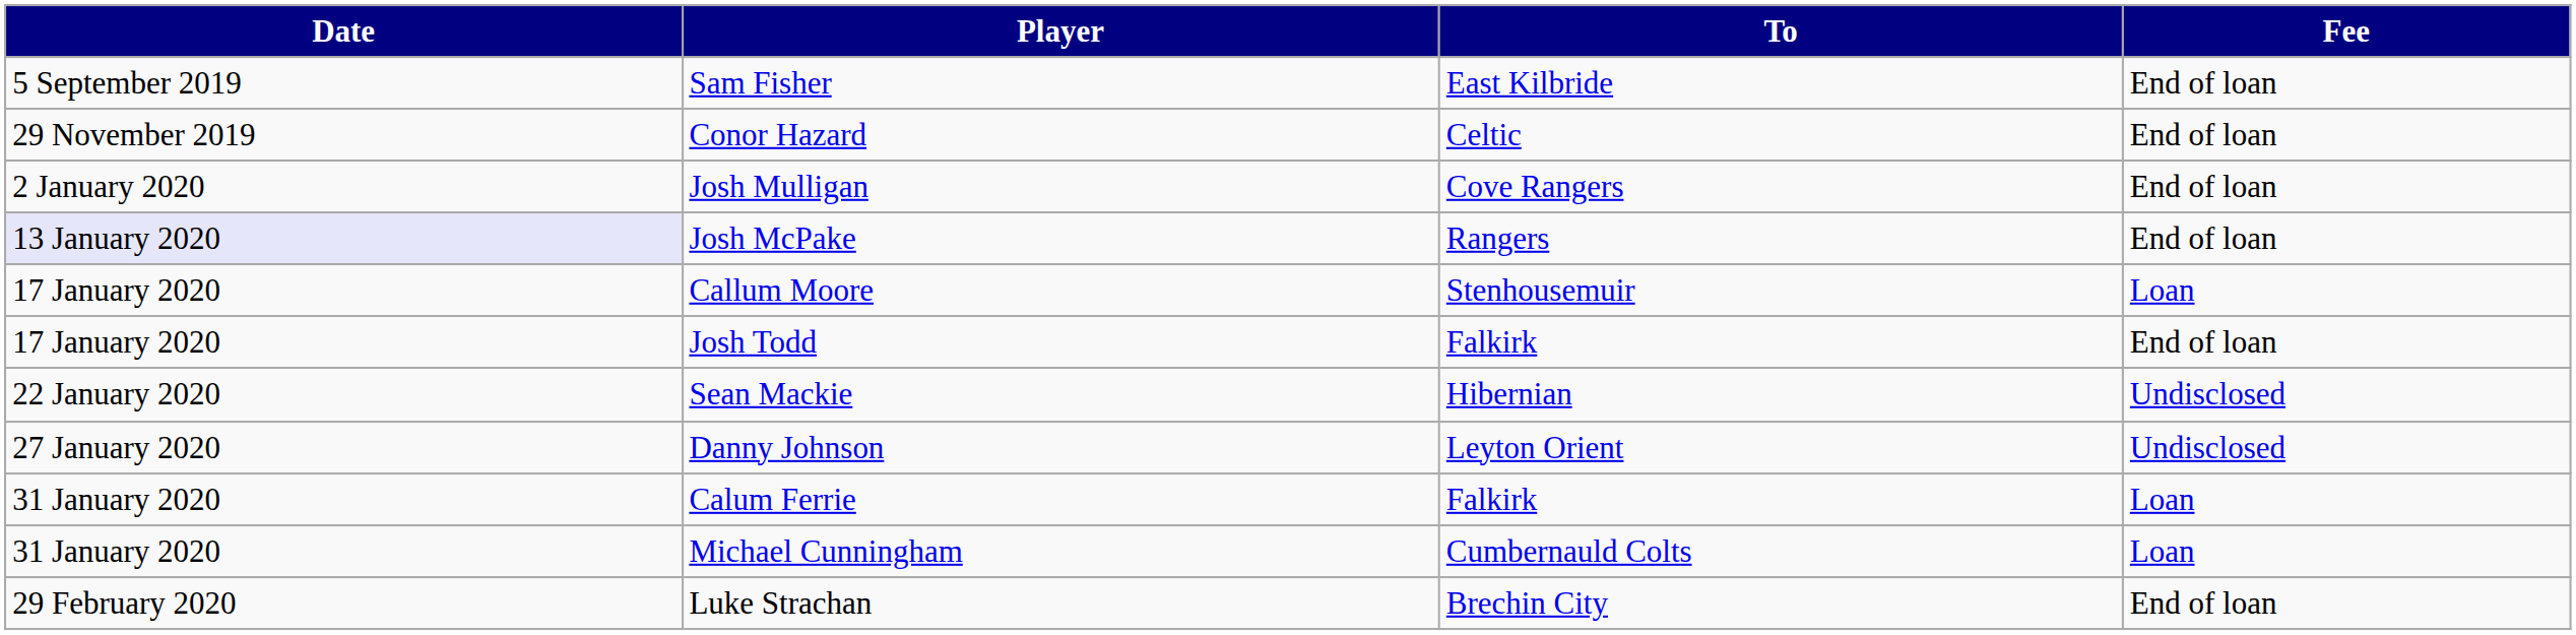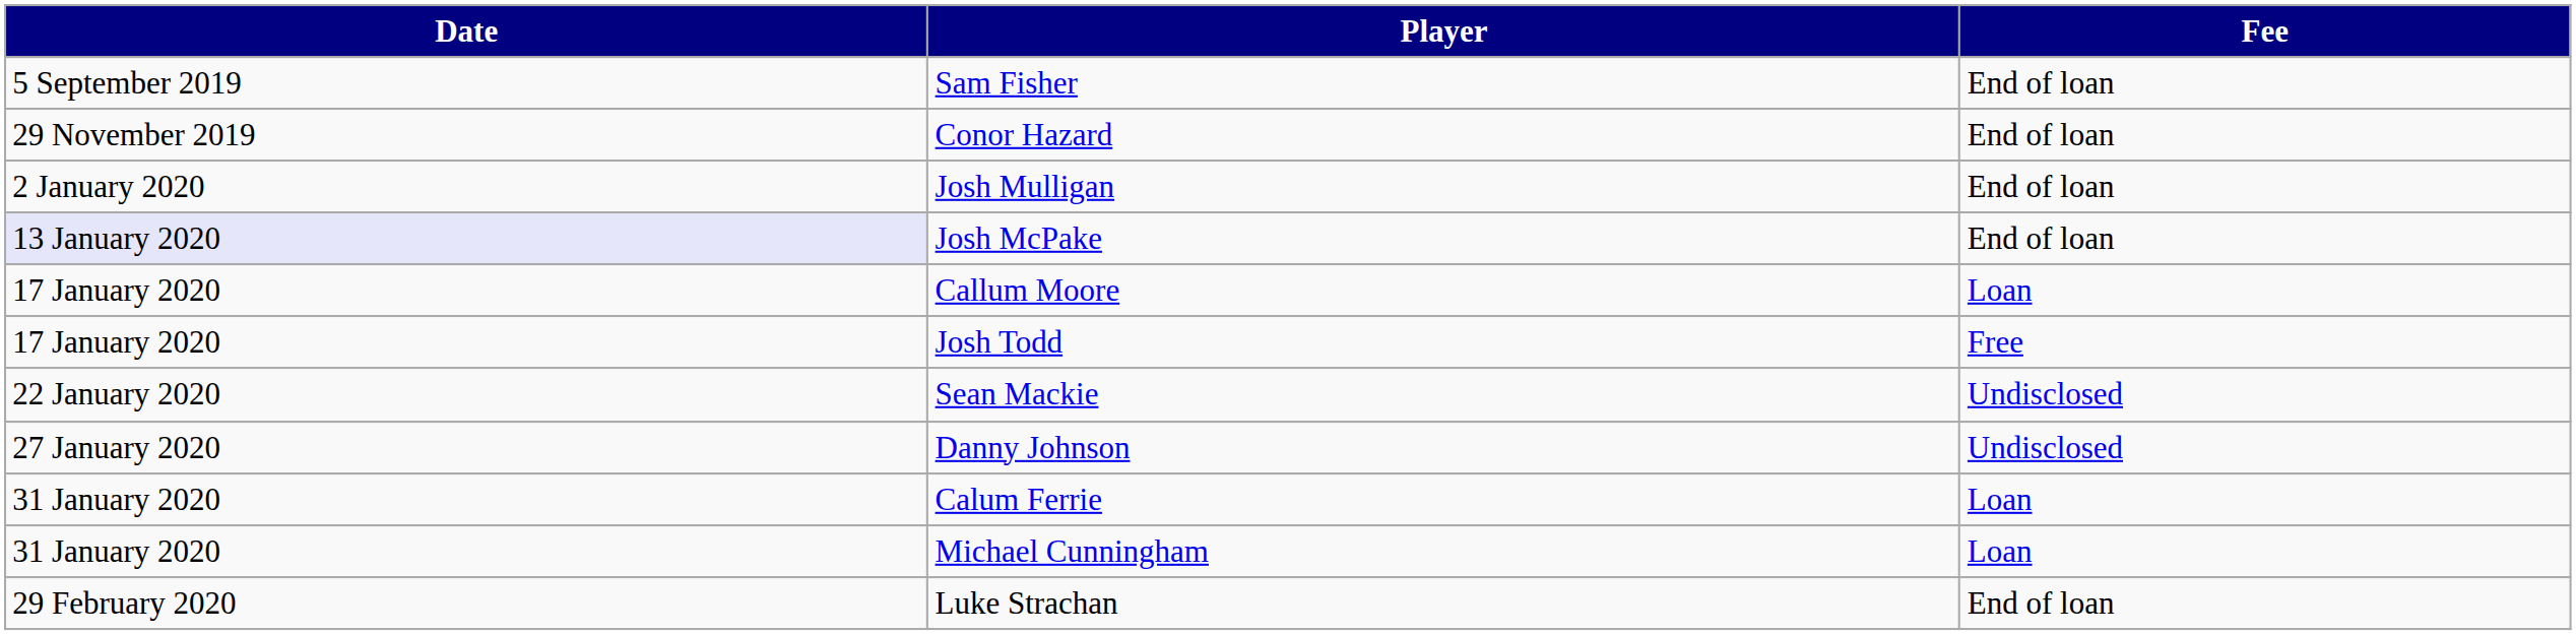- column: To | East Kilbride | Celtic | Cove Rangers | Rangers | Stenhousemuir | Falkirk | Hibernian | Leyton Orient | Falkirk | Cumbernauld Colts | Brechin City
Josh Todd | Fee: End of loan -> Free
